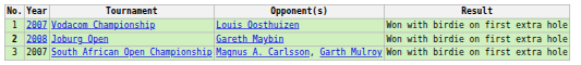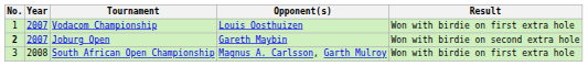Joburg Open | Year: 2008 -> 2007
Joburg Open | Result: Won with birdie on first extra hole -> Won with birdie on second extra hole
South African Open Championship | Year: 2007 -> 2008
